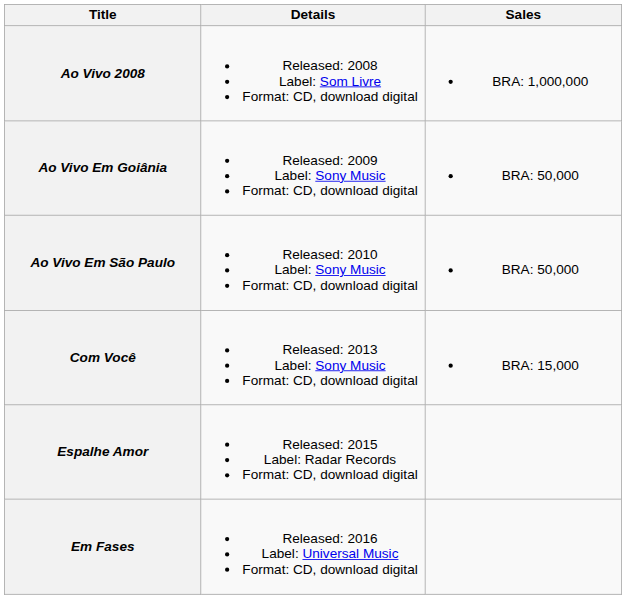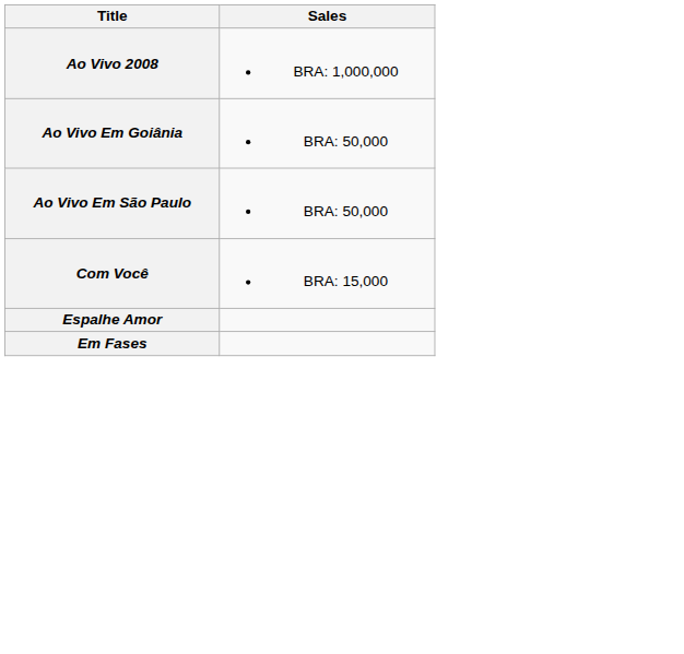- column: Details | Released: 2008 Label: Som Livre Format: CD, download digital | Released: 2009 Label: Sony Music Format: CD, download digital | Released: 2010 Label: Sony Music Format: CD, download digital | Released: 2013 Label: Sony Music Format: CD, download digital | Released: 2015 Label: Radar Records Format: CD, download digital | Released: 2016 Label: Universal Music Format: CD, download digital
